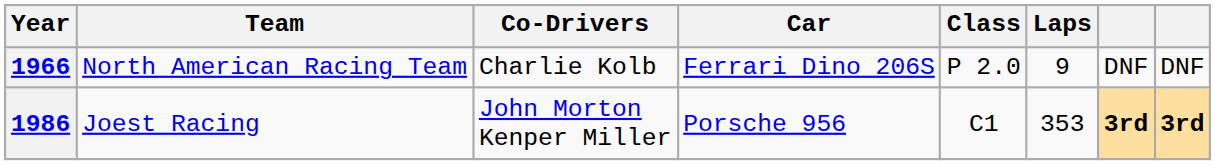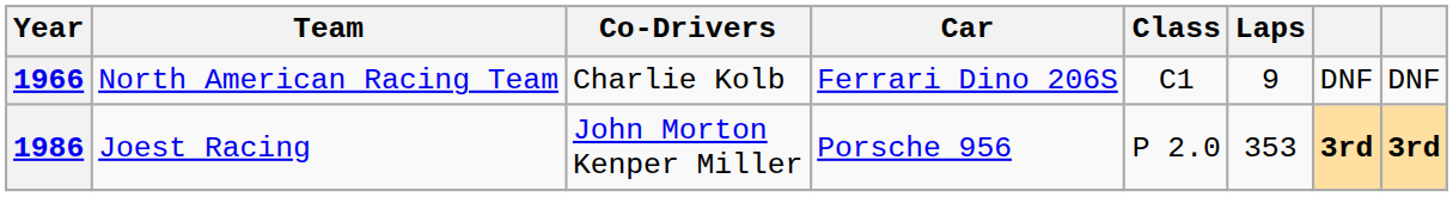1966 | Class: P 2.0 -> C1
1986 | Class: C1 -> P 2.0
